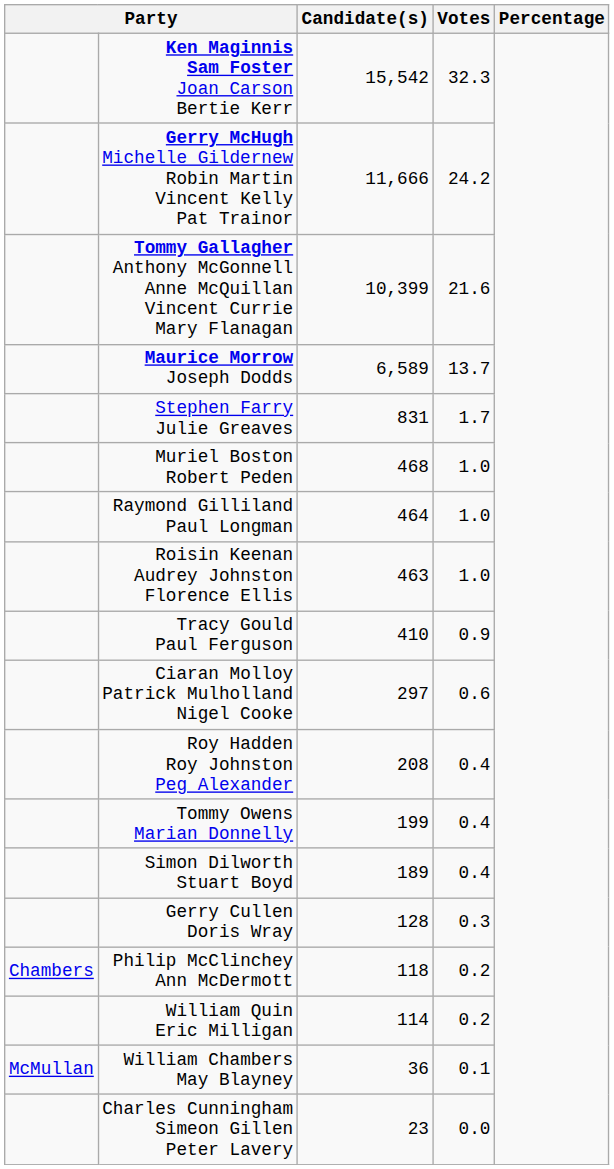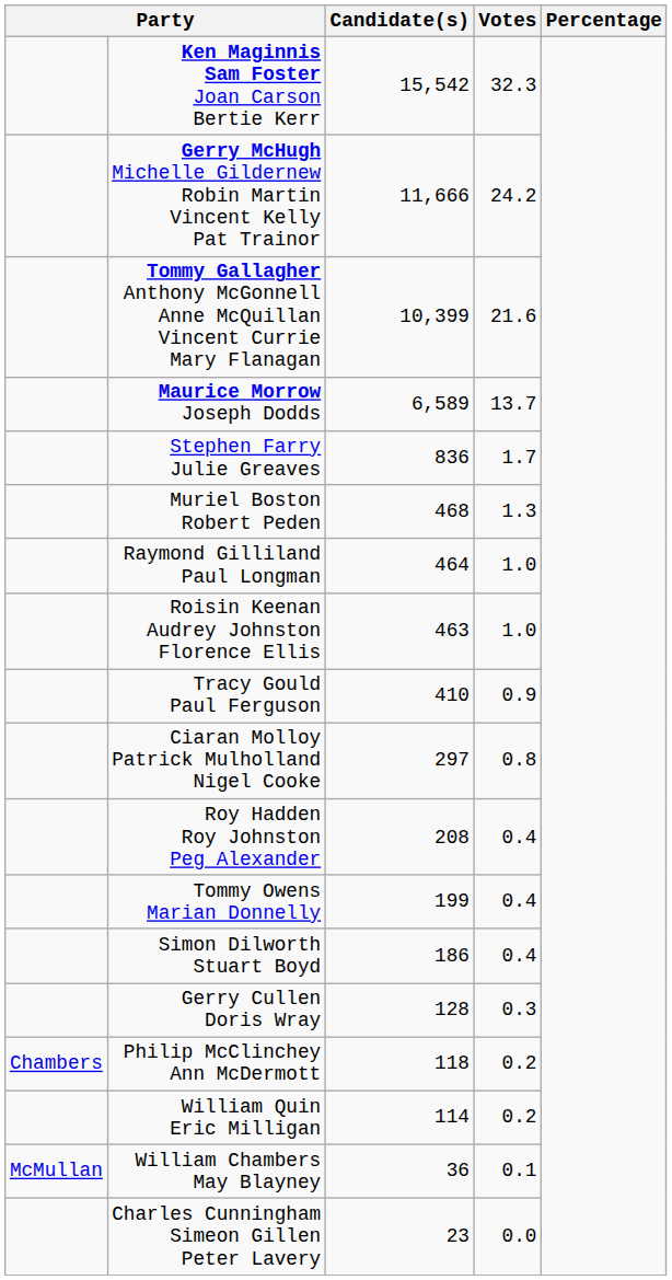Stephen Farry Julie Greaves | Candidate(s): 831 -> 836
Muriel Boston Robert Peden | Votes: 1.0 -> 1.3
Ciaran Molloy Patrick Mulholland Nigel Cooke | Votes: 0.6 -> 0.8
Simon Dilworth Stuart Boyd | Candidate(s): 189 -> 186
